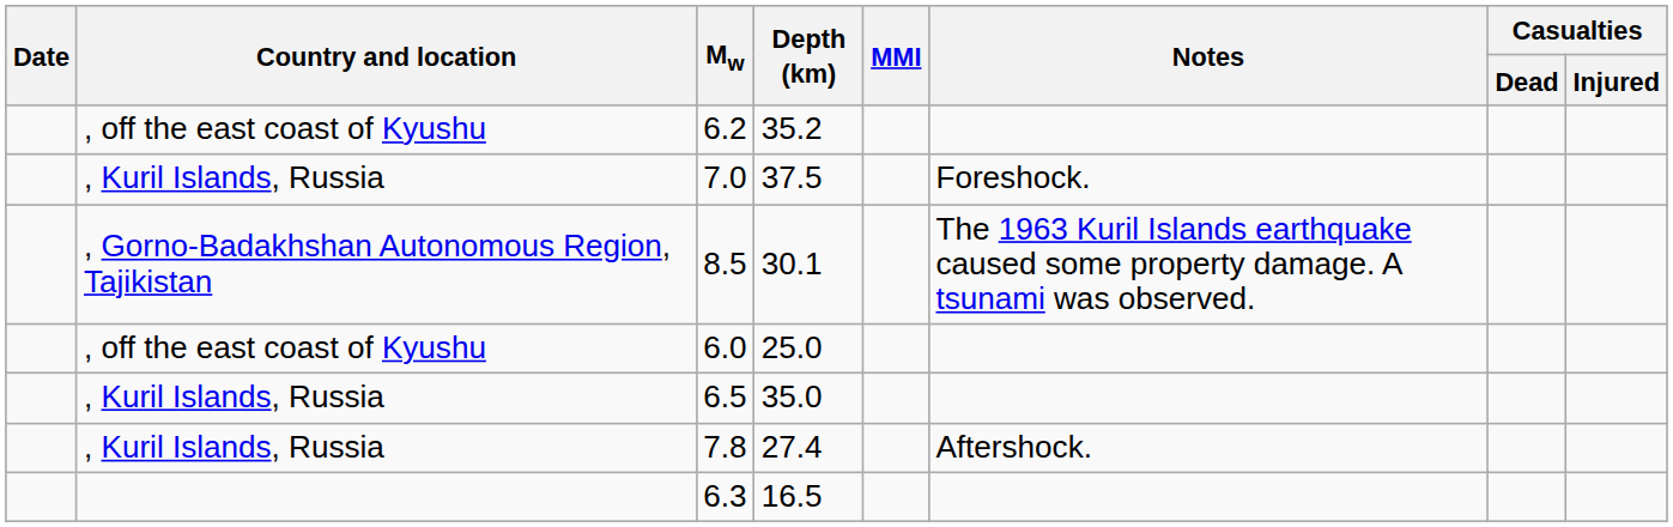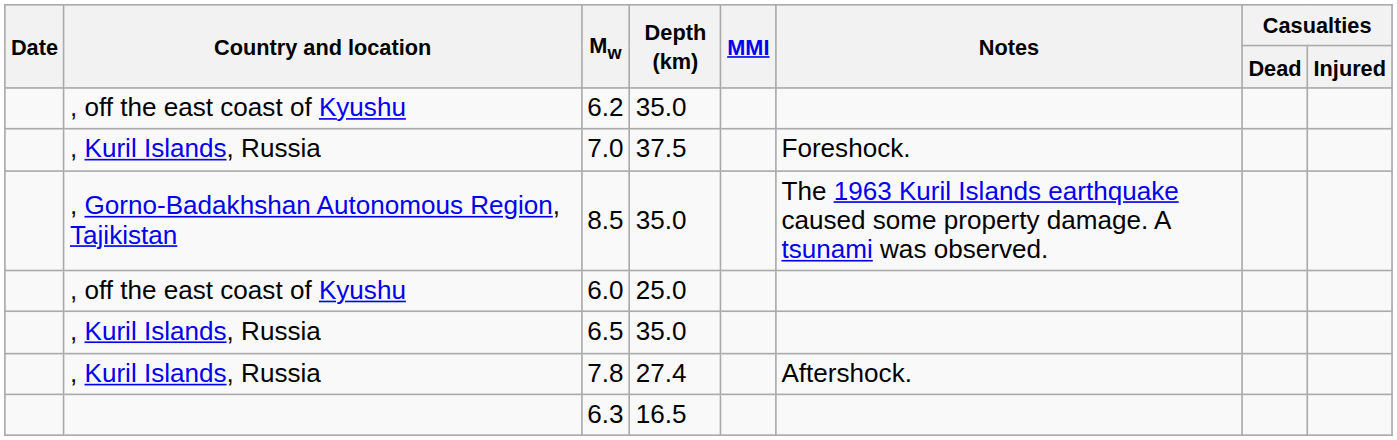6.2 | Depth (km): 35.2 -> 35.0
8.5 | Depth (km): 30.1 -> 35.0
